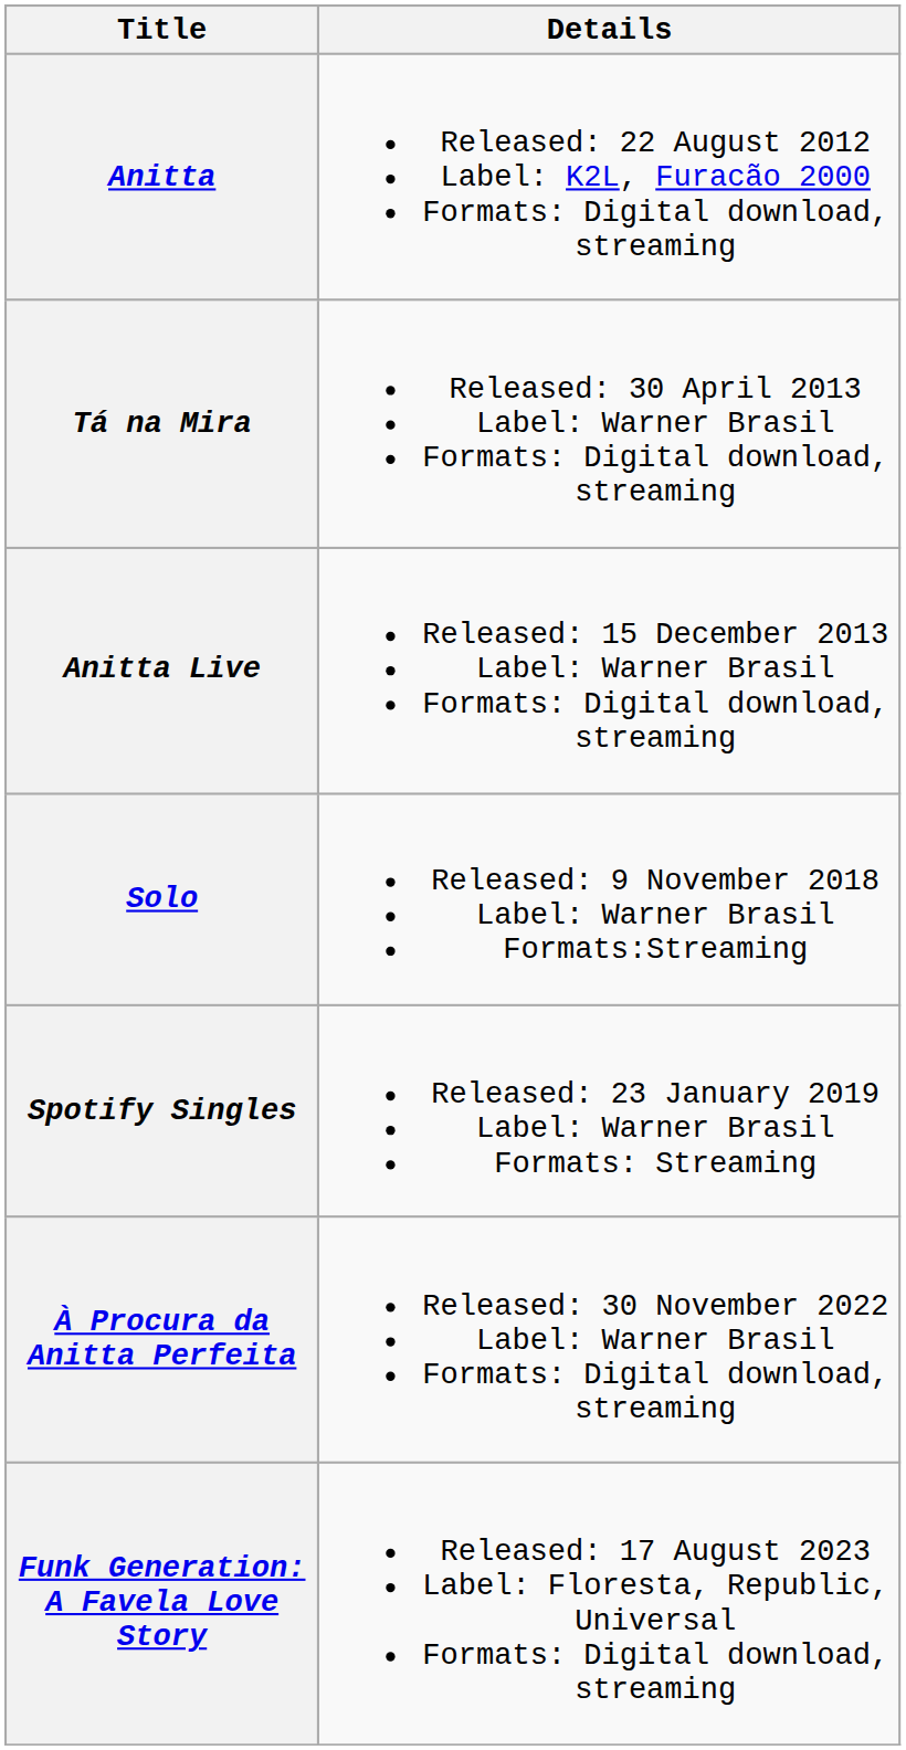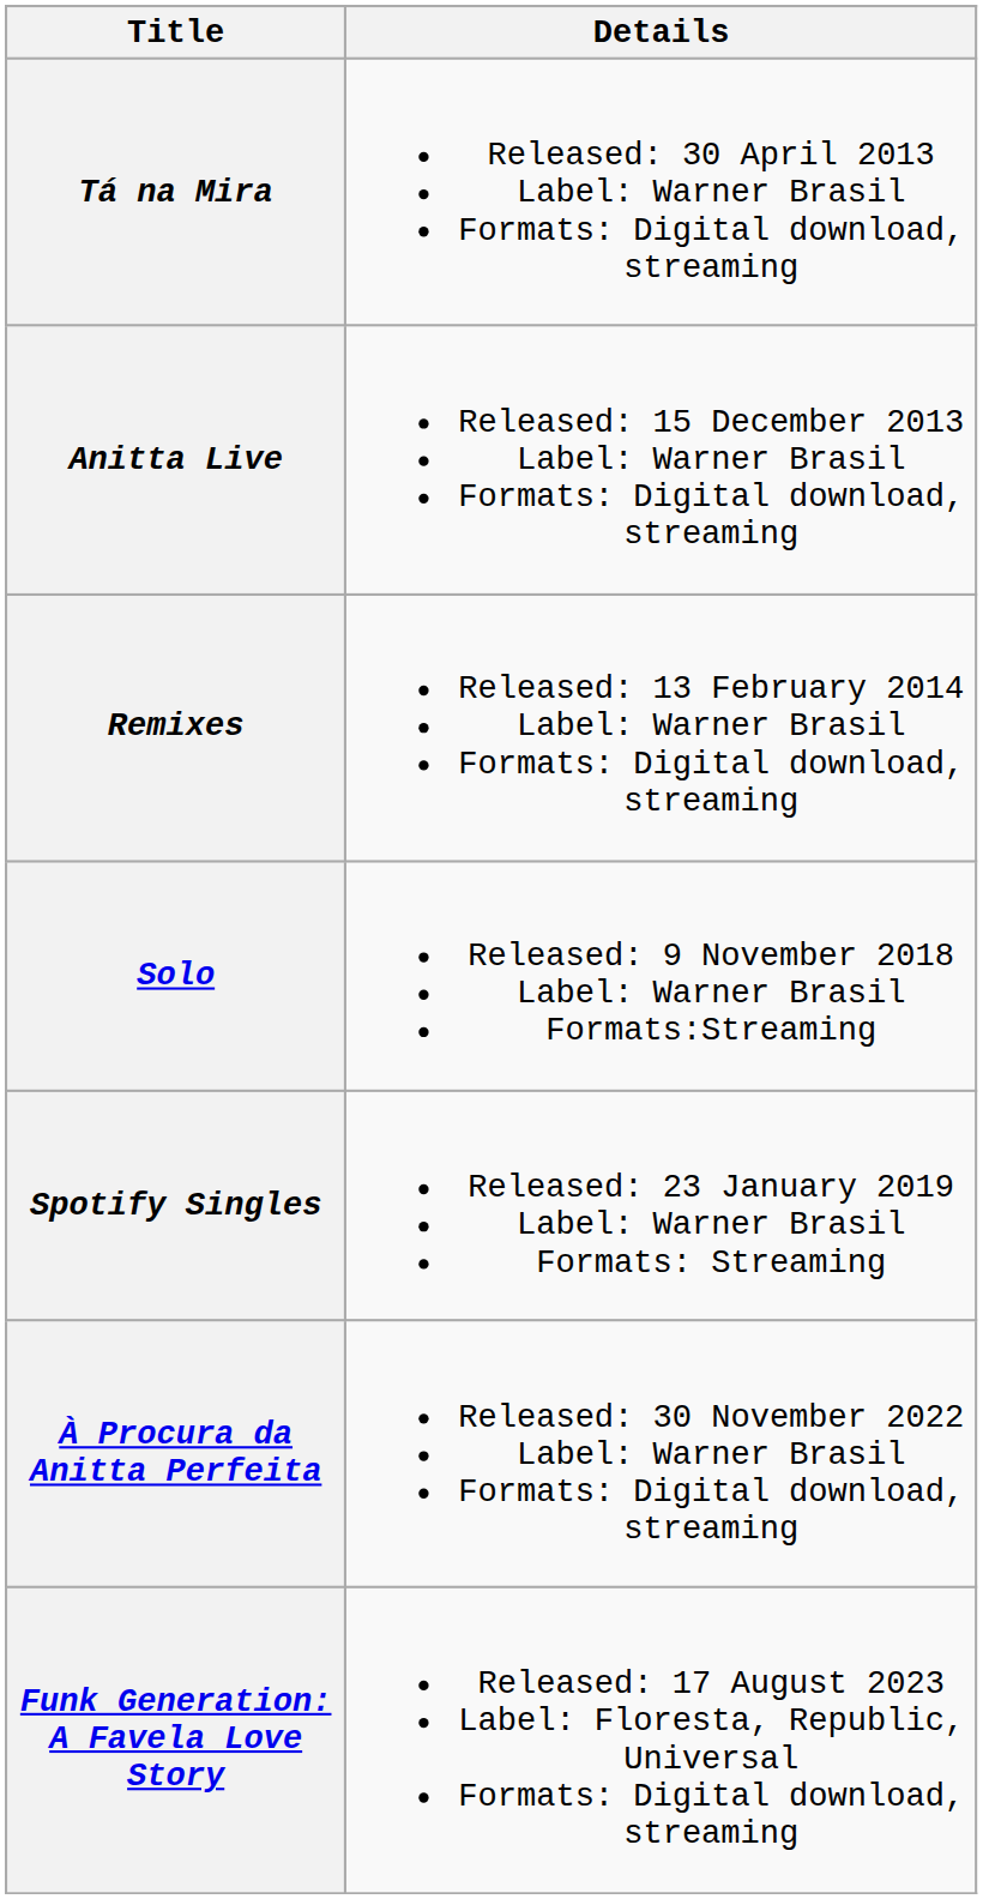- row: Anitta | Released: 22 August 2012 Label: K2L, Furacão 2000 Formats: Digital download, streaming
+ row: Remixes | Released: 13 February 2014 Label: Warner Brasil Formats: Digital download, streaming
